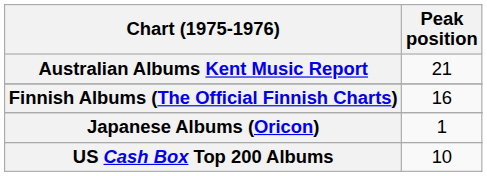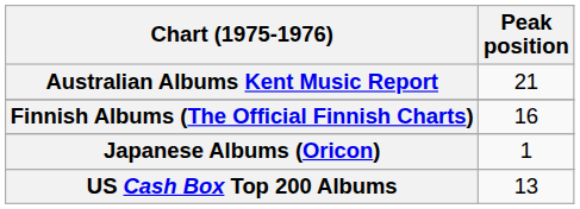US Cash Box Top 200 Albums | Peak position: 10 -> 13
